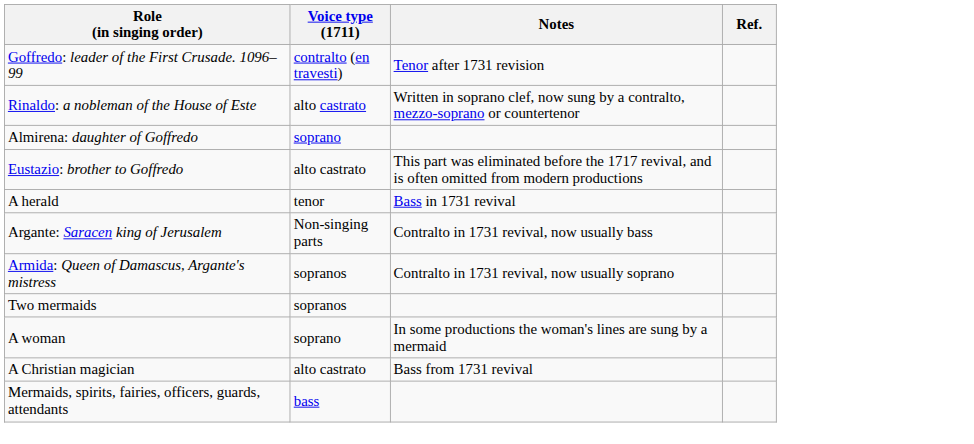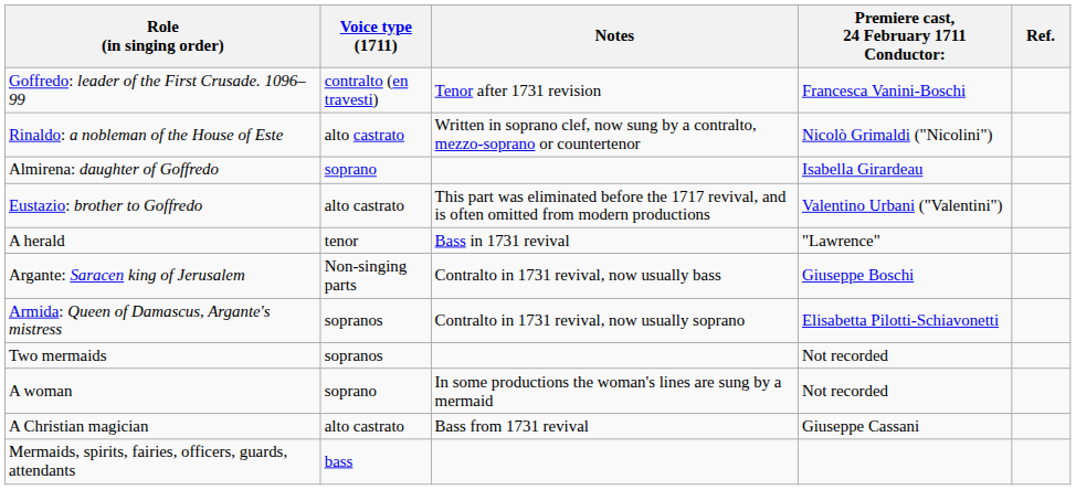+ column: Premiere cast, 24 February 1711 Conductor: | Francesca Vanini-Boschi | Nicolò Grimaldi ("Nicolini") | Isabella Girardeau | Valentino Urbani ("Valentini") | "Lawrence" | Giuseppe Boschi | Elisabetta Pilotti-Schiavonetti | Not recorded | Not recorded | Giuseppe Cassani
